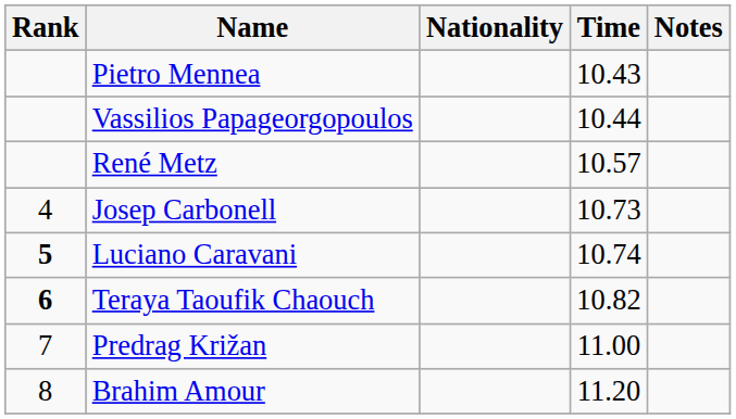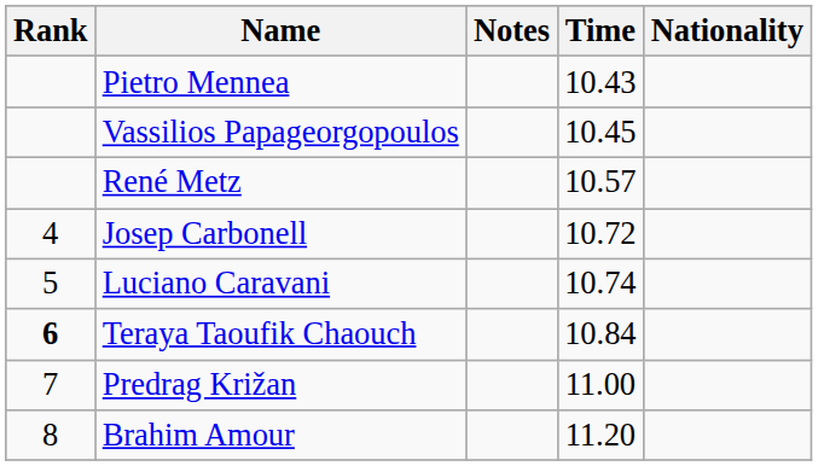columns swapped: Nationality <-> Notes
Vassilios Papageorgopoulos | Time: 10.44 -> 10.45
Josep Carbonell | Time: 10.73 -> 10.72
Luciano Caravani | Rank: bold -> normal
Teraya Taoufik Chaouch | Time: 10.82 -> 10.84
